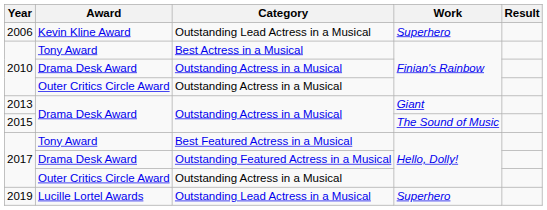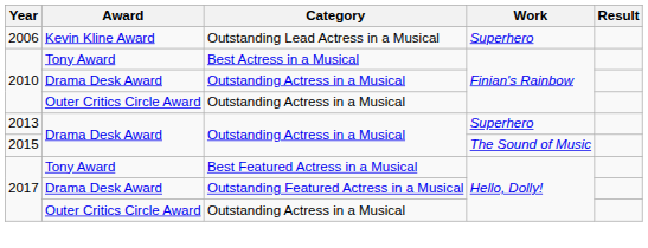2013 | Work: Giant -> Superhero
- row: 2019 | Lucille Lortel Awards | Outstanding Lead Actress in a Musical | Superhero
